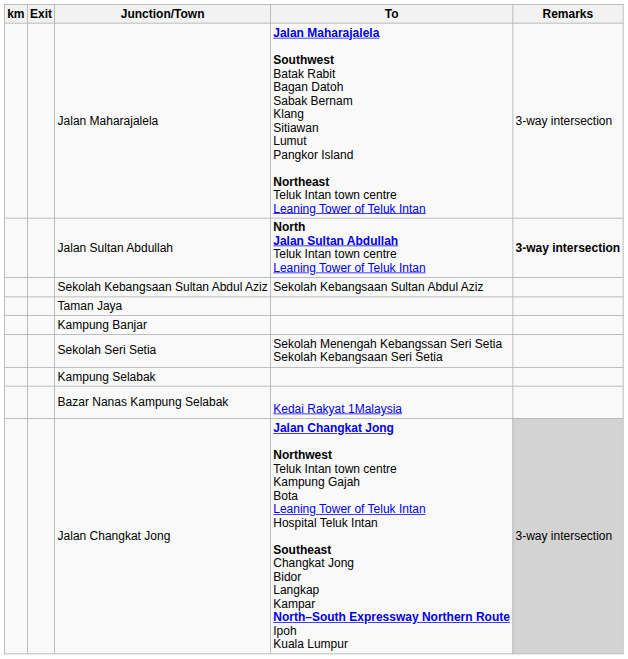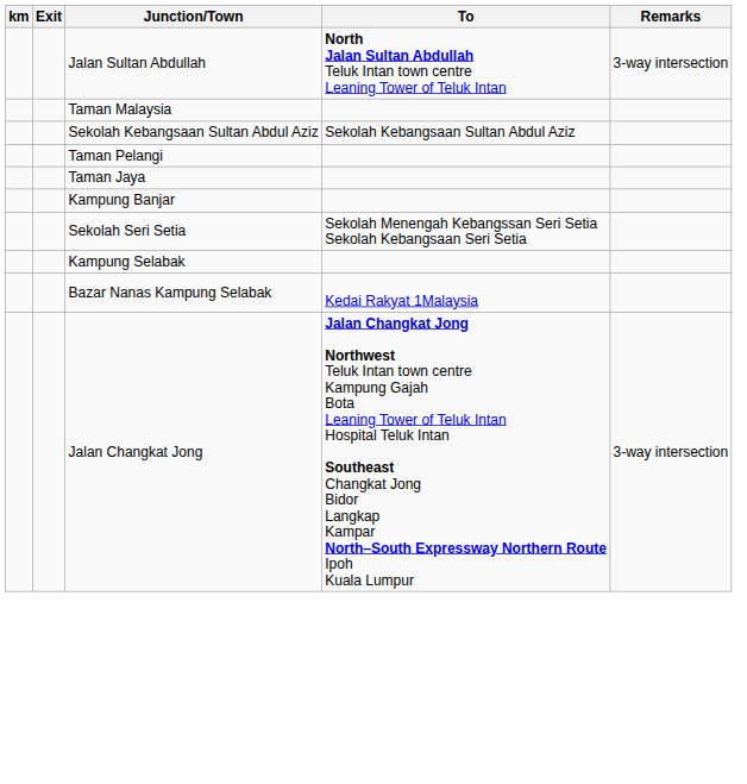- row: Jalan Maharajalela | Jalan Maharajalela Southwest Batak Rabit Bagan Datoh Sabak Bernam Klang Sitiawan Lumut Pangkor Island Northeast Teluk Intan town centre Leaning Tower of Teluk Intan | 3-way intersection
Jalan Sultan Abdullah | Remarks: bold -> normal
+ row: Taman Malaysia
+ row: Taman Pelangi
Jalan Changkat Jong | Remarks: lightgrey background -> no background
